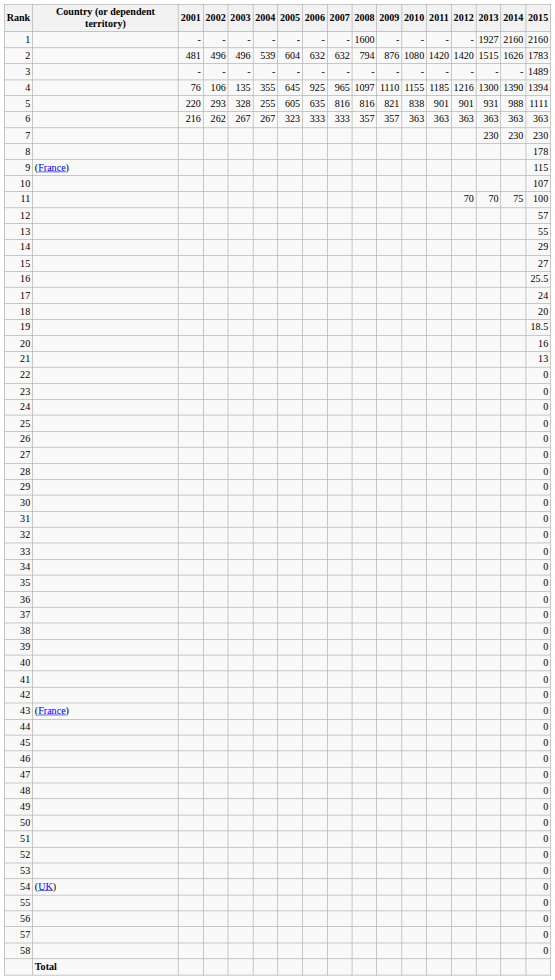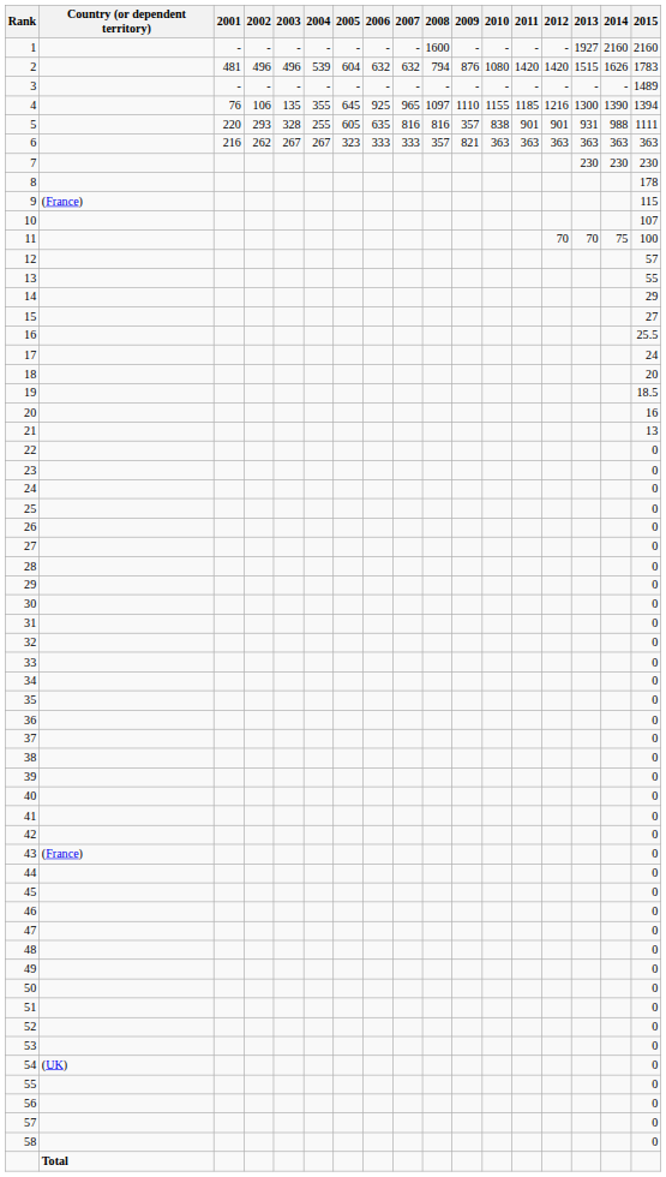5 | 2009: 821 -> 357
6 | 2009: 357 -> 821
